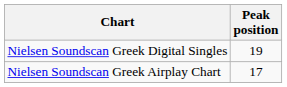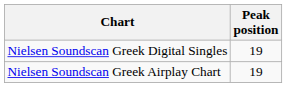Nielsen Soundscan Greek Airplay Chart | Peak position: 17 -> 19
